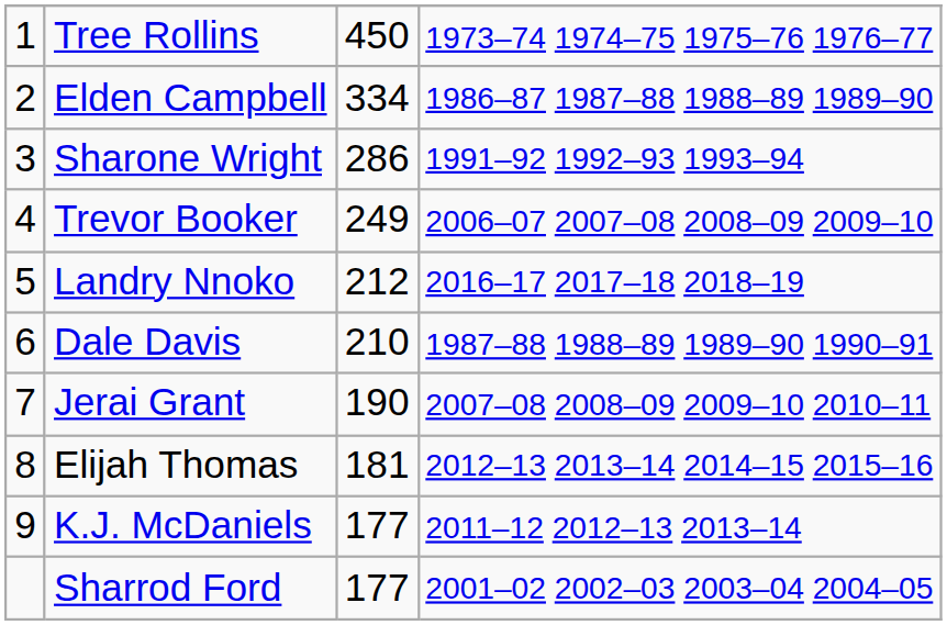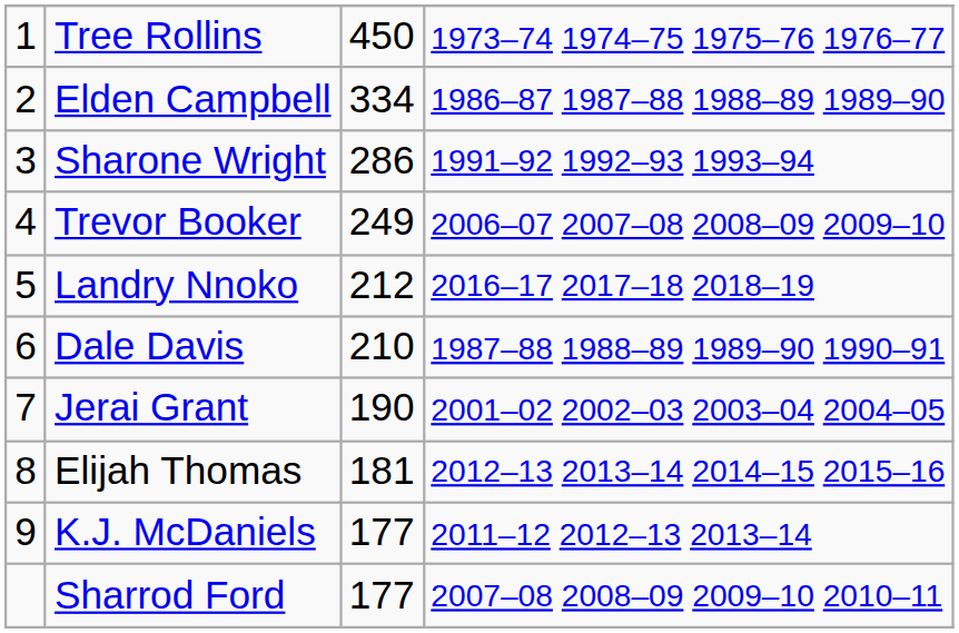Jerai Grant | column 4: 2007–08 2008–09 2009–10 2010–11 -> 2001–02 2002–03 2003–04 2004–05
Sharrod Ford | column 4: 2001–02 2002–03 2003–04 2004–05 -> 2007–08 2008–09 2009–10 2010–11
